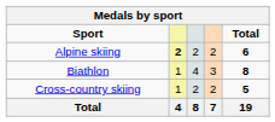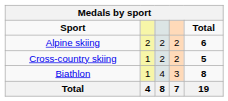Alpine skiing | column 2: bold -> normal
rows swapped: Biathlon <-> Cross-country skiing
